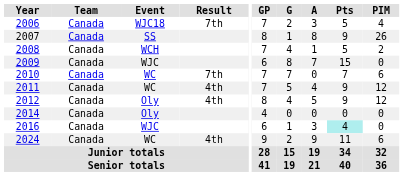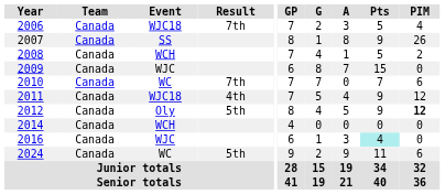2011 | Event: WC -> WJC18
2012 | Result: 4th -> 5th
2012 | PIM: normal -> bold
2014 | Event: Oly -> WCH
2024 | Result: 4th -> 5th
